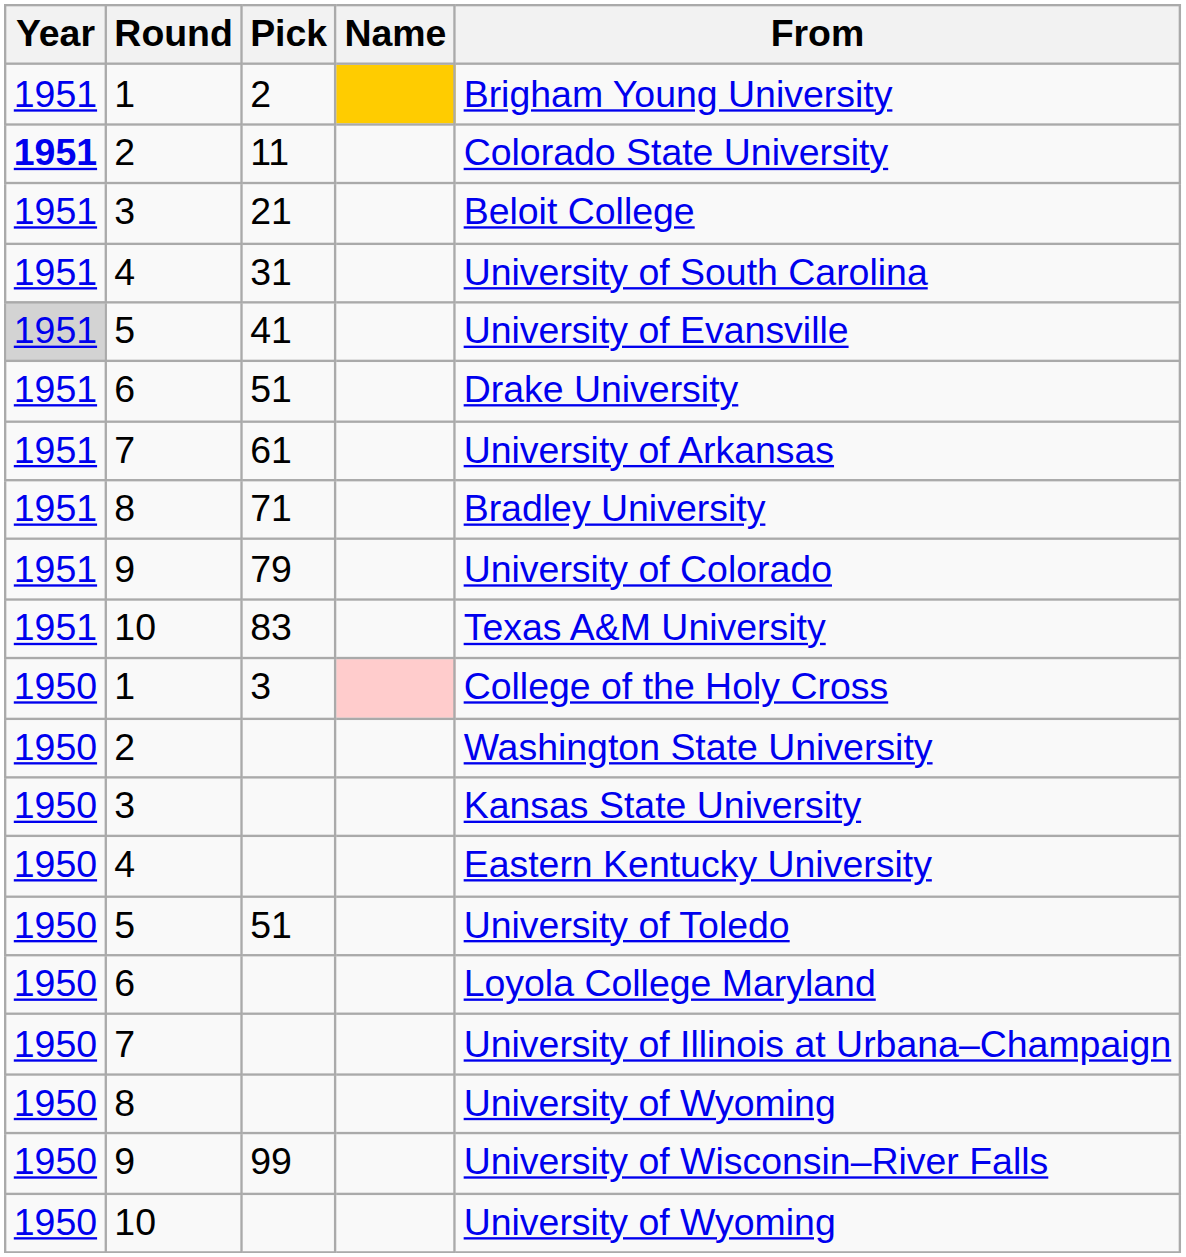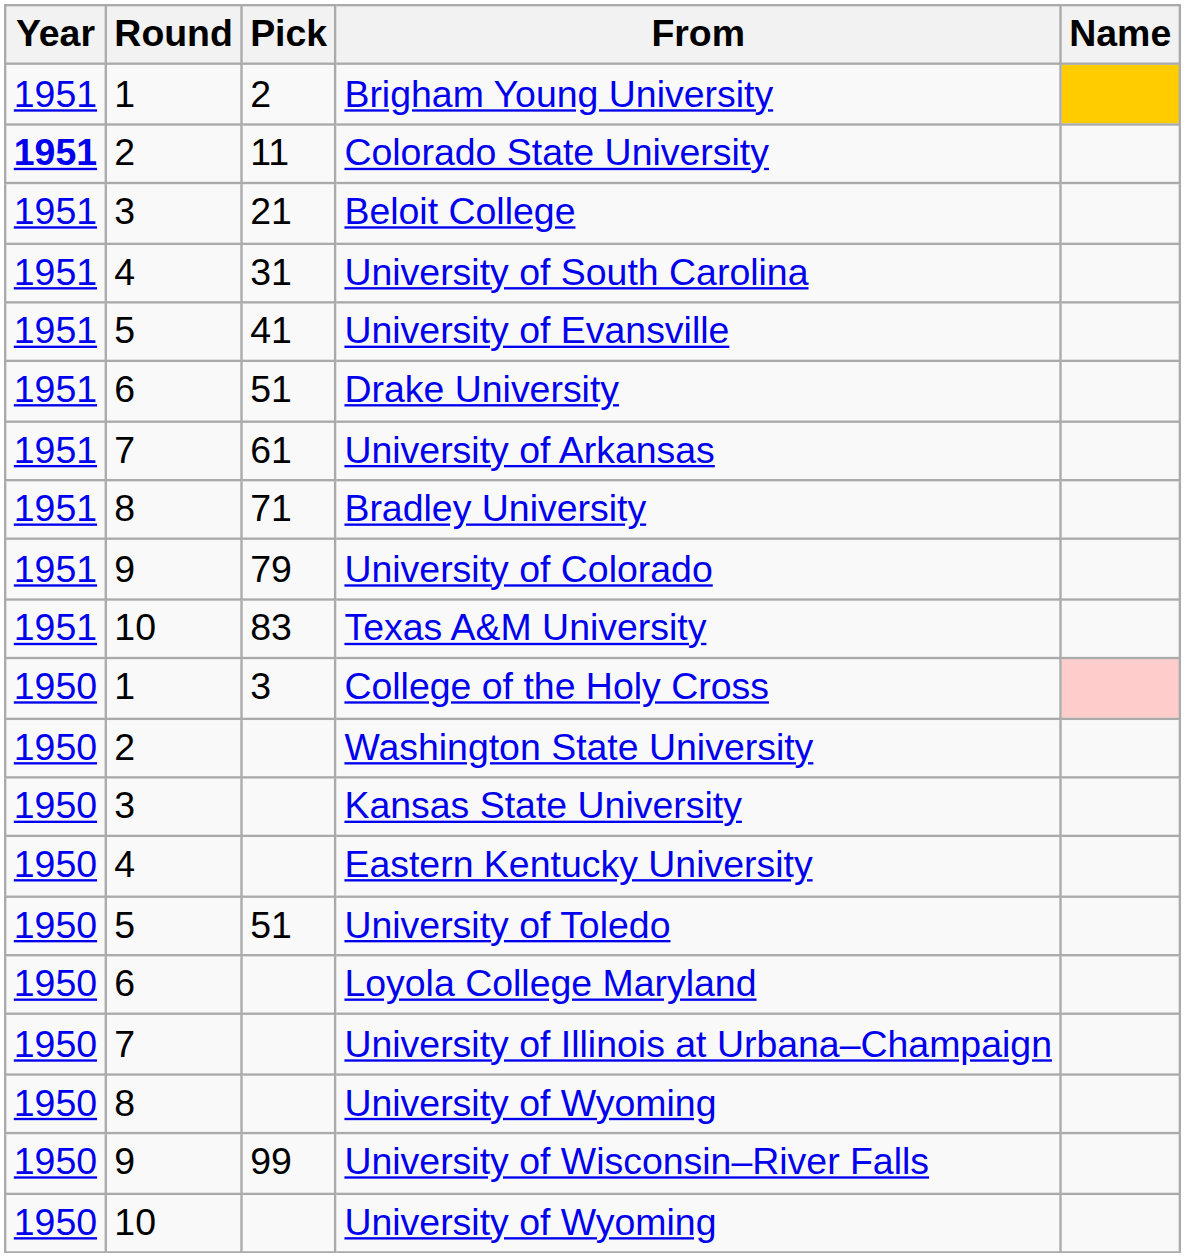columns swapped: Name <-> From
41 | Year: lightgrey background -> no background
